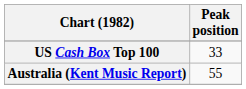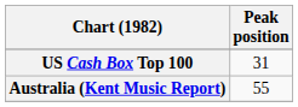US Cash Box Top 100 | Peak position: 33 -> 31
